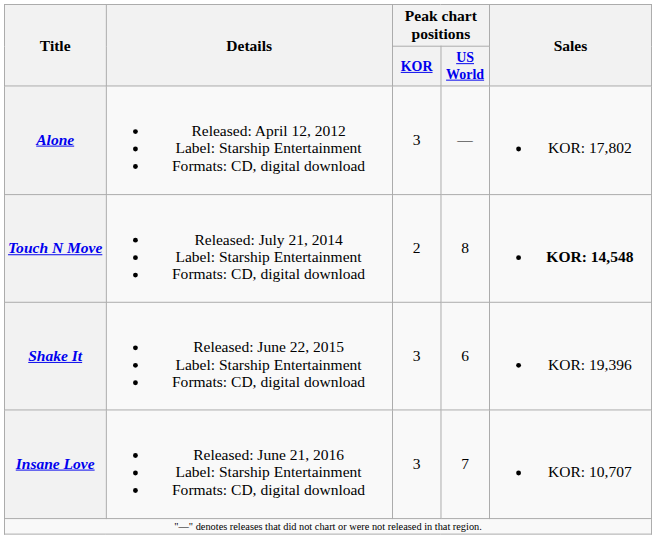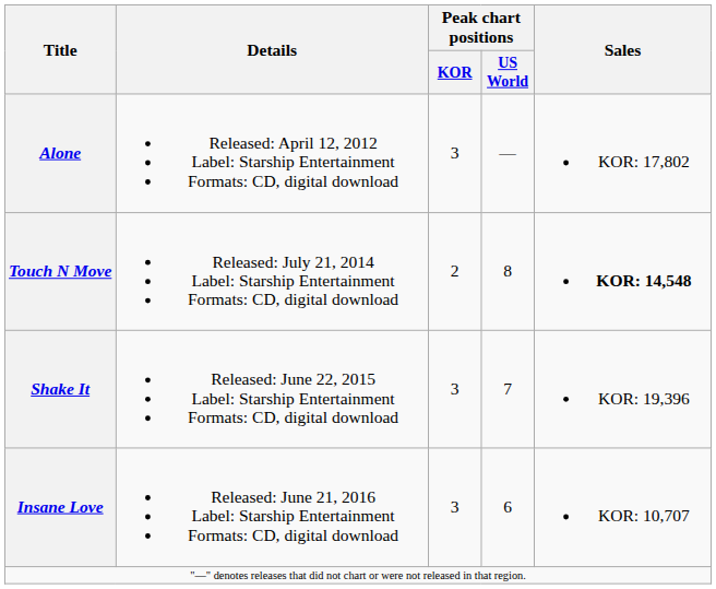Shake It | Peak chart positions / US World: 6 -> 7
Insane Love | Peak chart positions / US World: 7 -> 6
